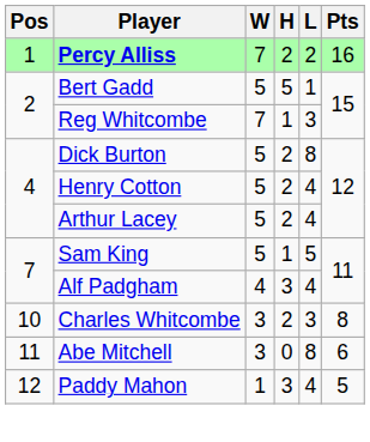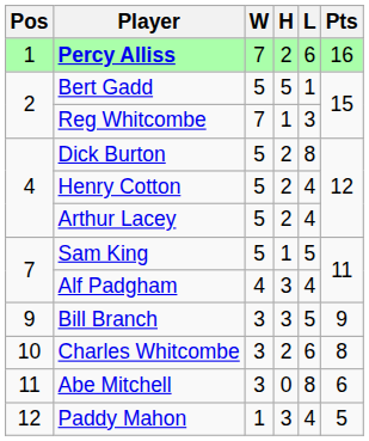Percy Alliss | L: 2 -> 6
+ row: 9 | Bill Branch | 3 | 3 | 5 | 9
Charles Whitcombe | L: 3 -> 6
